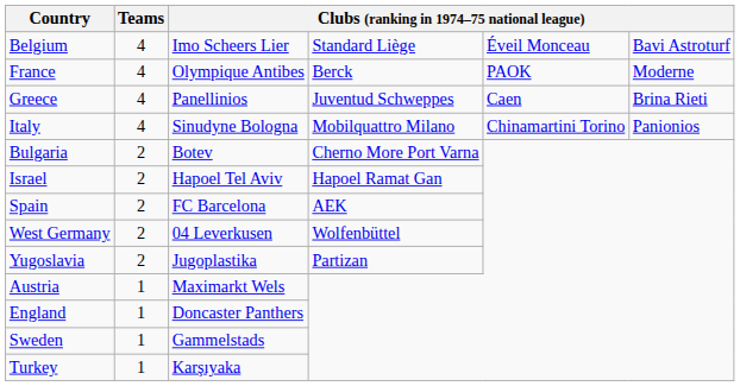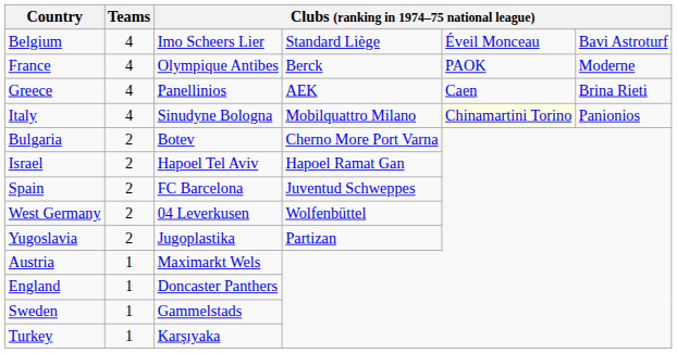Greece | column 4: Juventud Schweppes -> AEK
Italy | column 5: no background -> lightyellow background
Spain | column 4: AEK -> Juventud Schweppes
